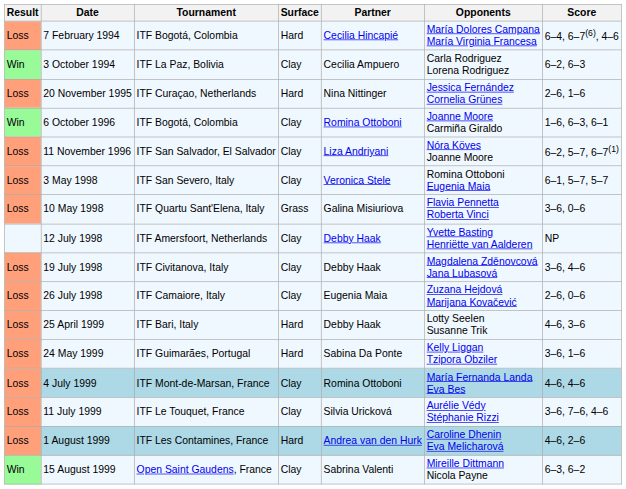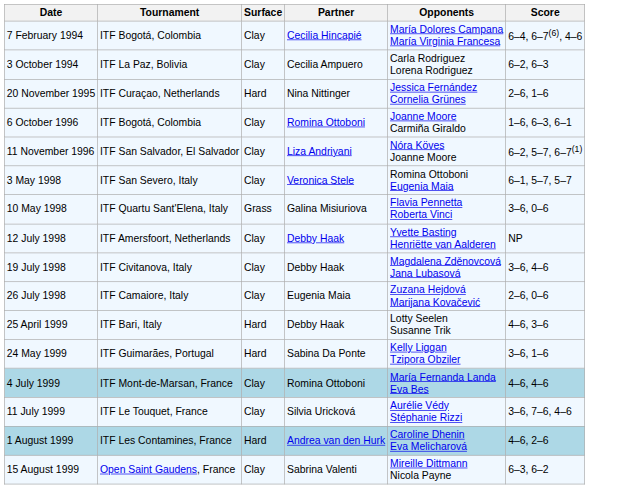- column: Result | Loss | Win | Loss | Win | Loss | Loss | Loss | Loss | Loss | Loss | Loss | Loss | Loss | Loss | Win
7 February 1994 | Surface: Hard -> Clay
